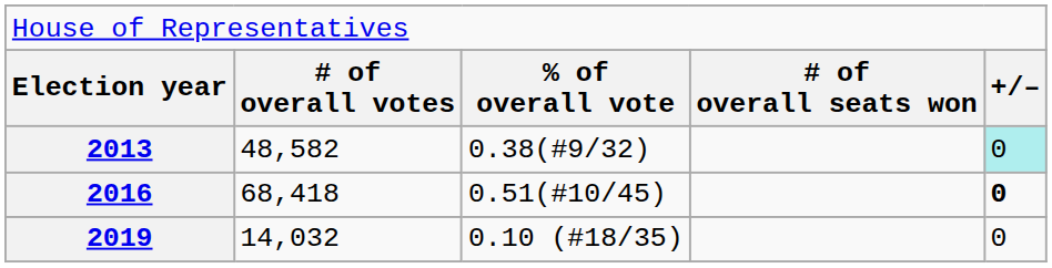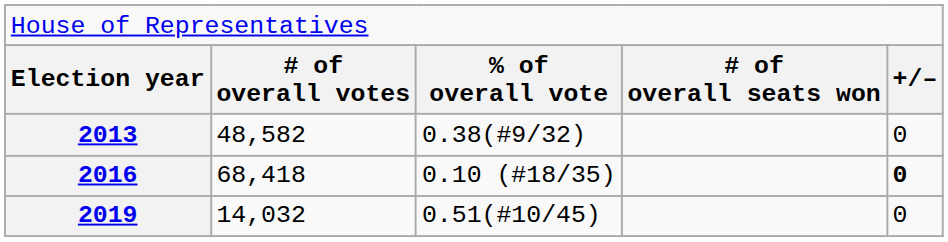2013 | column 5: paleturquoise background -> no background
2016 | column 3: 0.51(#10/45) -> 0.10 (#18/35)
2019 | column 3: 0.10 (#18/35) -> 0.51(#10/45)
